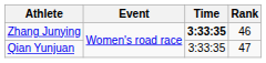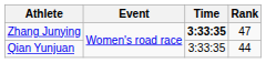Zhang Junying | Rank: 46 -> 47
Qian Yunjuan | Rank: 47 -> 44
